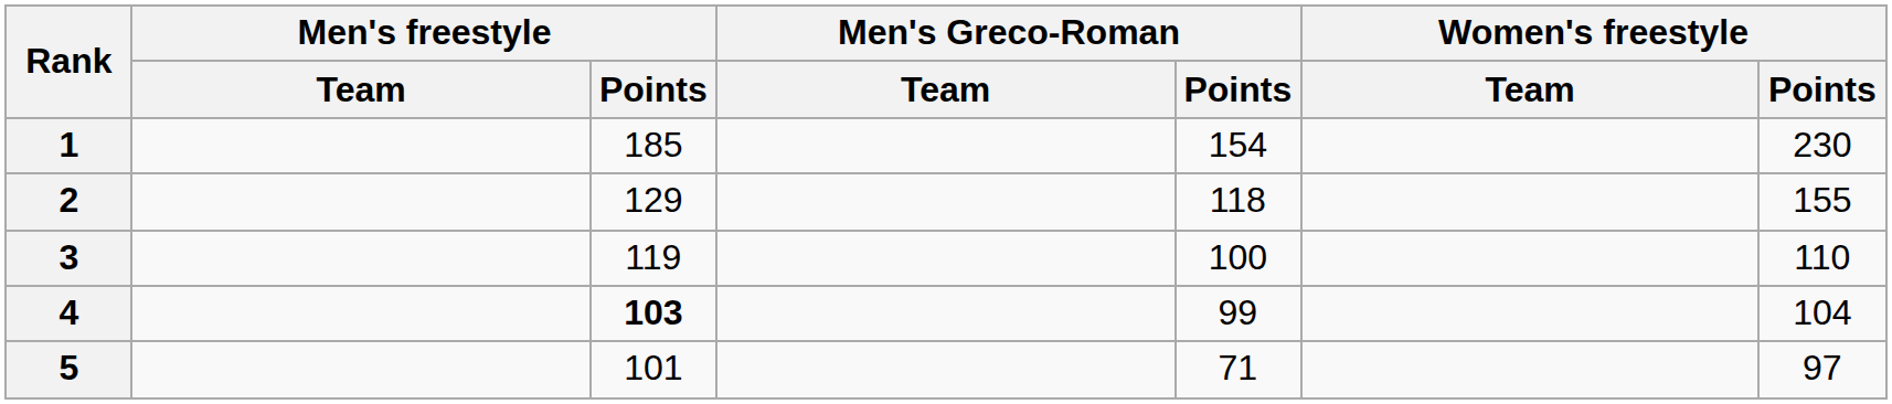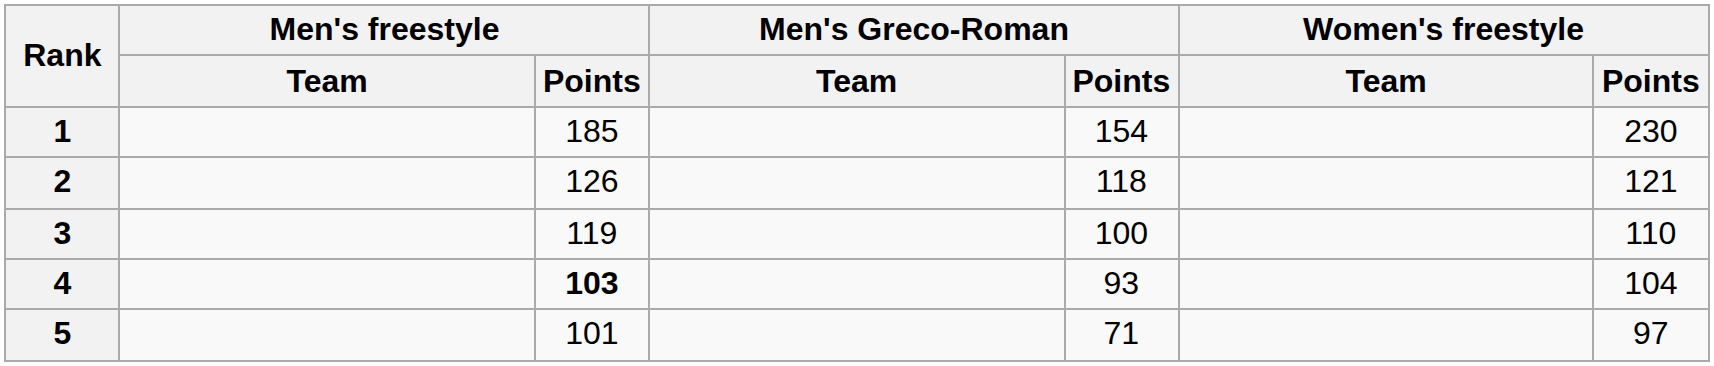2 | Men's freestyle / Points: 129 -> 126
2 | Women's freestyle / Points: 155 -> 121
4 | Men's Greco-Roman / Points: 99 -> 93
